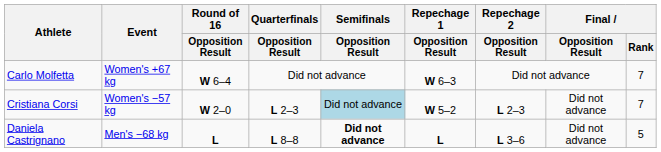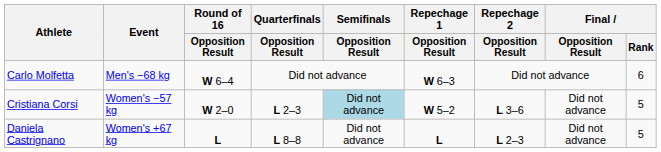Carlo Molfetta | Event: Women's +67 kg -> Men's −68 kg
Carlo Molfetta | Final / Rank: 7 -> 6
Cristiana Corsi | Repechage 2 / Opposition Result: L 2–3 -> L 3–6
Cristiana Corsi | Final / Rank: 7 -> 5
Daniela Castrignano | Event: Men's −68 kg -> Women's +67 kg
Daniela Castrignano | Semifinals / Opposition Result: bold -> normal
Daniela Castrignano | Repechage 2 / Opposition Result: L 3–6 -> L 2–3
